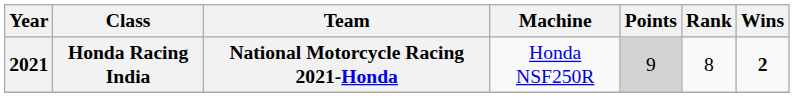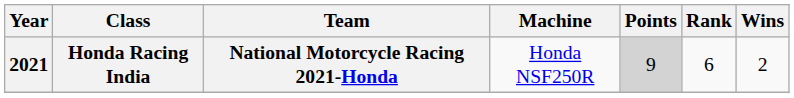Honda Racing India | Rank: 8 -> 6
Honda Racing India | Wins: bold -> normal
